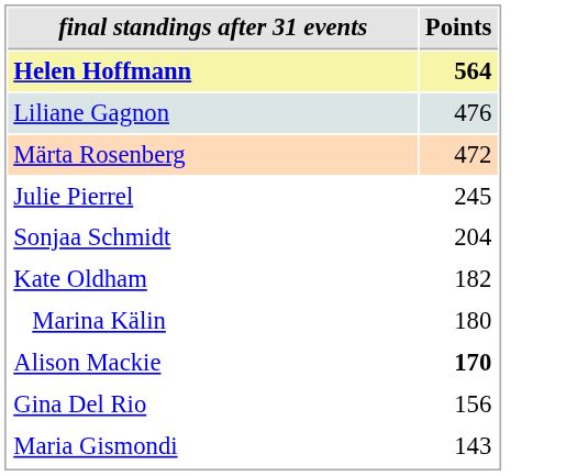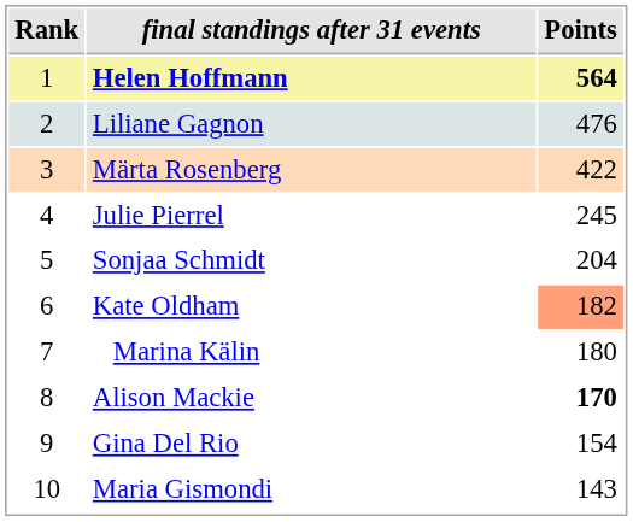+ column: Rank | 1 | 2 | 3 | 4 | 5 | 6 | 7 | 8 | 9 | 10
Märta Rosenberg | Points: 472 -> 422
Kate Oldham | Points: no background -> lightsalmon background
Gina Del Rio | Points: 156 -> 154
